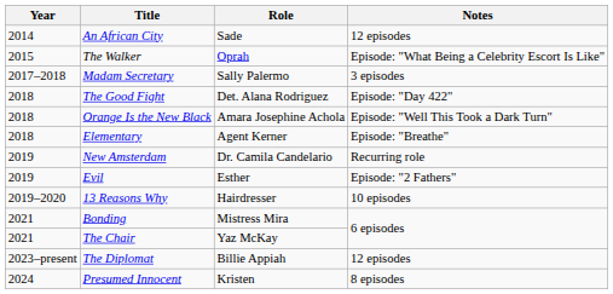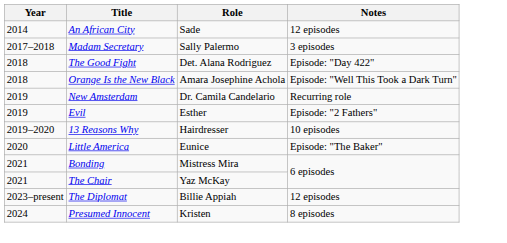- row: 2015 | The Walker | Oprah | Episode: "What Being a Celebrity Escort Is Like"
- row: 2018 | Elementary | Agent Kerner | Episode: "Breathe"
+ row: 2020 | Little America | Eunice | Episode: "The Baker"
